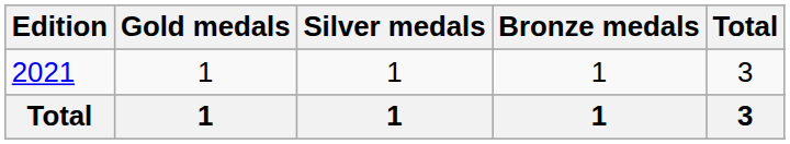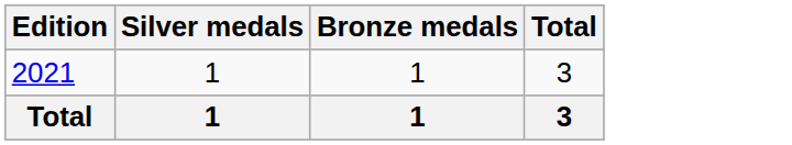- column: Gold medals | 1 | 1
